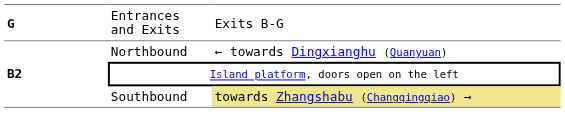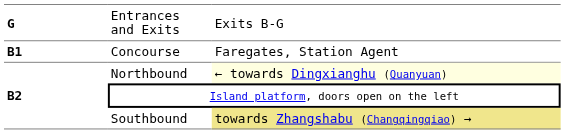+ row: B1 | Concourse | Faregates, Station Agent
Northbound | column 3: no background -> lightyellow background
